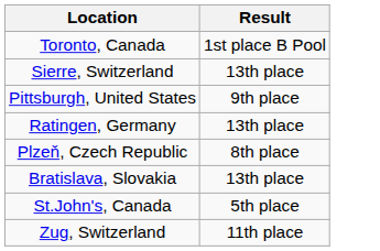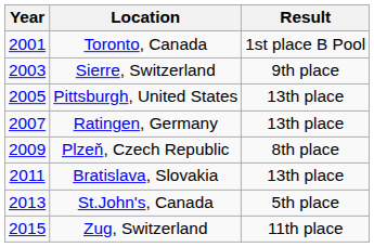+ column: Year | 2001 | 2003 | 2005 | 2007 | 2009 | 2011 | 2013 | 2015
Sierre, Switzerland | Result: 13th place -> 9th place
Pittsburgh, United States | Result: 9th place -> 13th place
